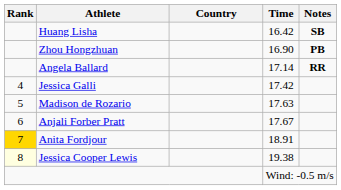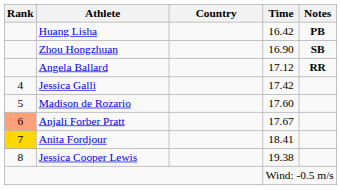Huang Lisha | Notes: SB -> PB
Zhou Hongzhuan | Notes: PB -> SB
Angela Ballard | Time: 17.14 -> 17.12
Madison de Rozario | Time: 17.63 -> 17.60
Anjali Forber Pratt | Rank: no background -> lightsalmon background
Anita Fordjour | Time: 18.91 -> 18.41
Jessica Cooper Lewis | Rank: lightyellow background -> no background
